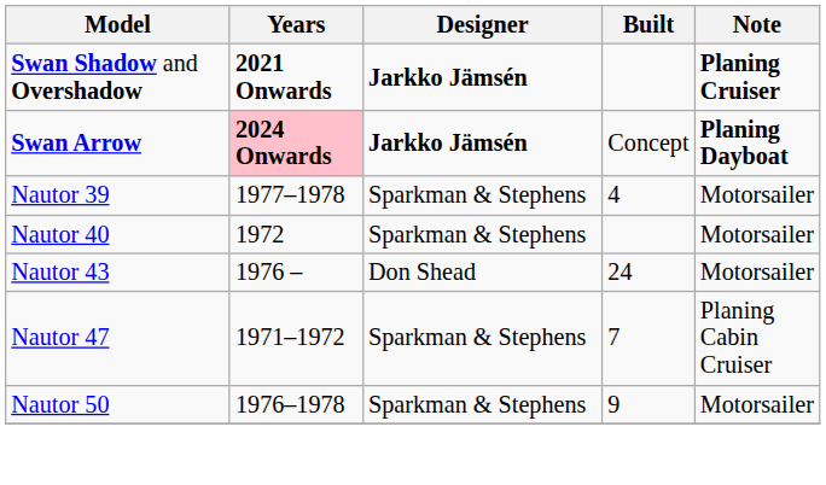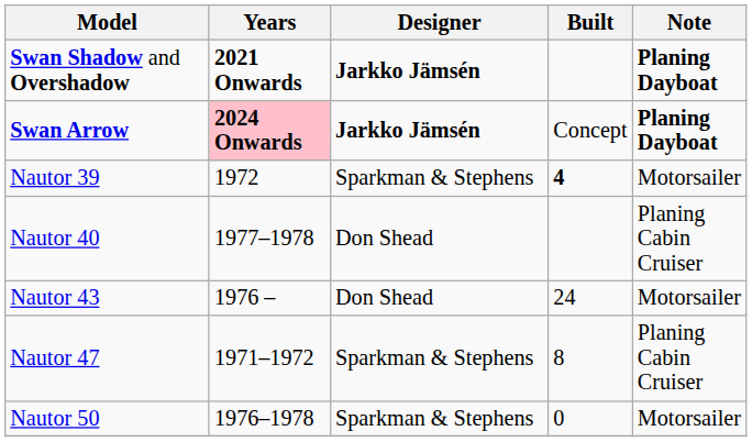Swan Shadow and Overshadow | Note: Planing Cruiser -> Planing Dayboat
Nautor 39 | Years: 1977–1978 -> 1972
Nautor 39 | Built: normal -> bold
Nautor 40 | Years: 1972 -> 1977–1978
Nautor 40 | Designer: Sparkman & Stephens -> Don Shead
Nautor 40 | Note: Motorsailer -> Planing Cabin Cruiser
Nautor 47 | Built: 7 -> 8
Nautor 50 | Built: 9 -> 0
